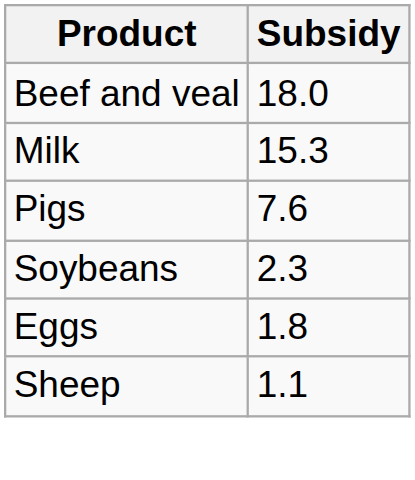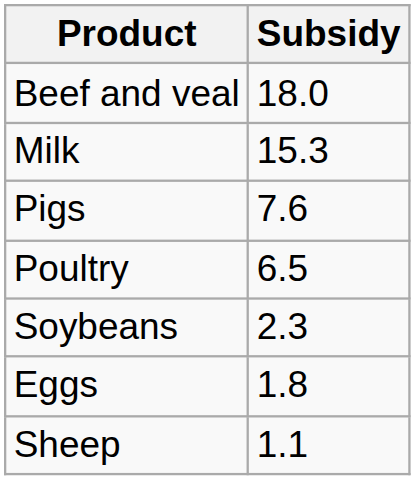+ row: Poultry | 6.5
